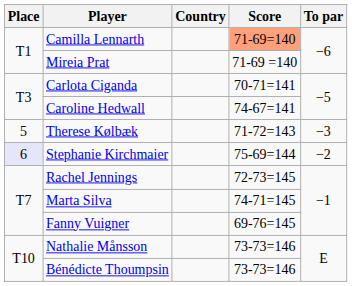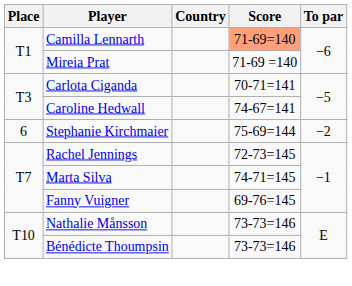- row: 5 | Therese Kølbæk | 71-72=143 | −3
Stephanie Kirchmaier | Place: lavender background -> no background
